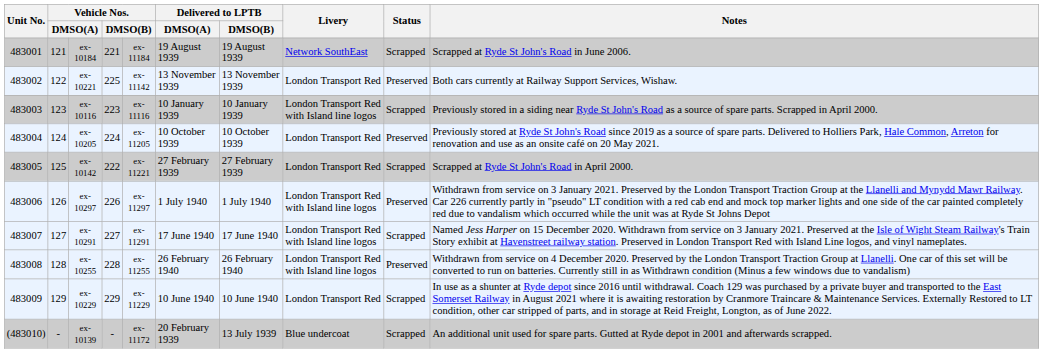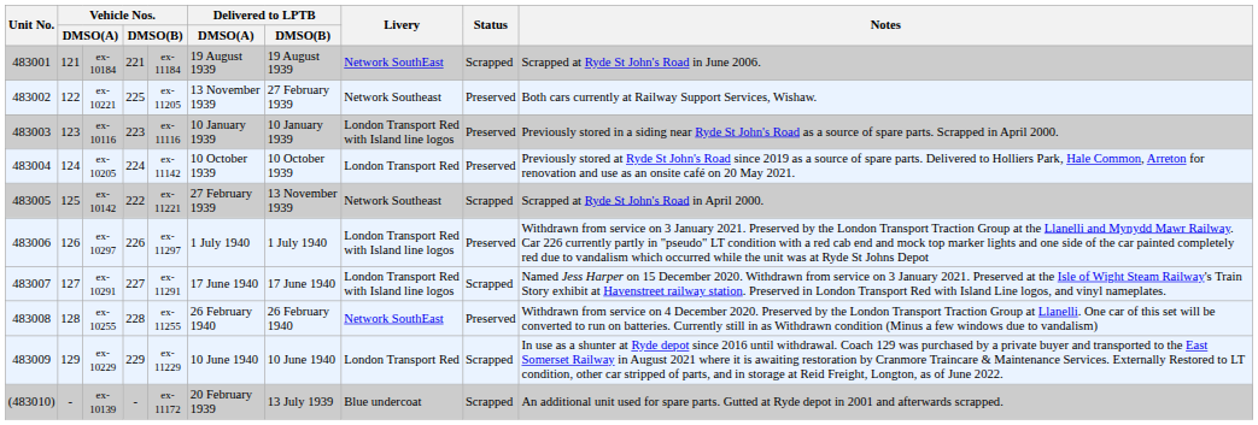ex-10221 | column 5: ex-11142 -> ex-11205
ex-10221 | Delivered to LPTB / DMSO(B): 13 November 1939 -> 27 February 1939
ex-10221 | Livery: London Transport Red -> Network Southeast
ex-10116 | Status: Scrapped -> Preserved
ex-10205 | column 5: ex-11205 -> ex-11142
ex-10142 | Delivered to LPTB / DMSO(B): 27 February 1939 -> 13 November 1939
ex-10142 | Livery: London Transport Red -> Network Southeast
ex-10255 | Livery: London Transport Red with Island line logos -> Network SouthEast
